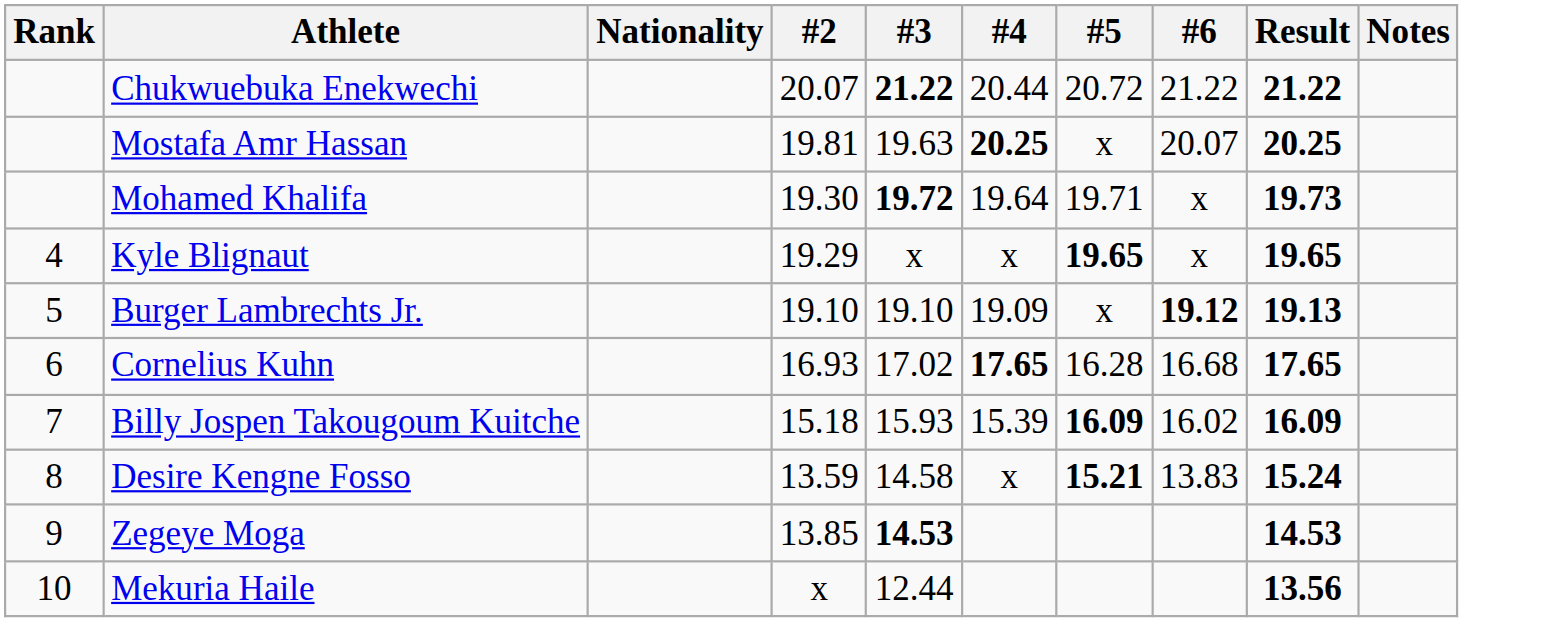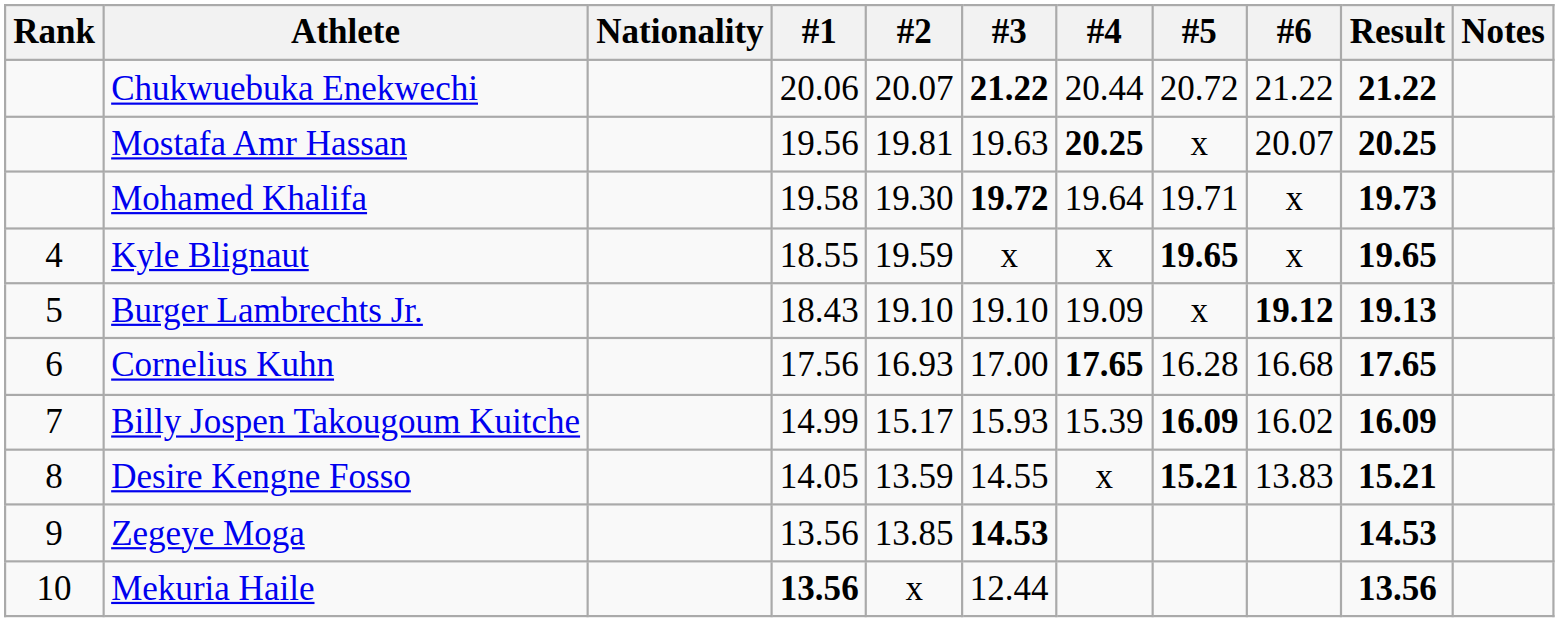+ column: #1 | 20.06 | 19.56 | 19.58 | 18.55 | 18.43 | 17.56 | 14.99 | 14.05 | 13.56 | 13.56
Kyle Blignaut | #2: 19.29 -> 19.59
Cornelius Kuhn | #3: 17.02 -> 17.00
Billy Jospen Takougoum Kuitche | #2: 15.18 -> 15.17
Desire Kengne Fosso | #3: 14.58 -> 14.55
Desire Kengne Fosso | Result: 15.24 -> 15.21
